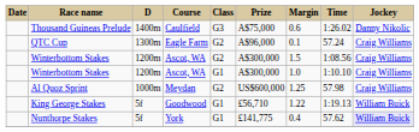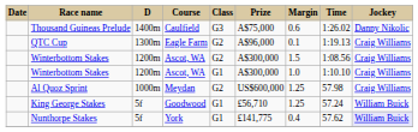QTC Cup | Time: 57.24 -> 1:19.13
King George Stakes | Margin: 1.22 -> 1.25
King George Stakes | Time: 1:19.13 -> 57.24
